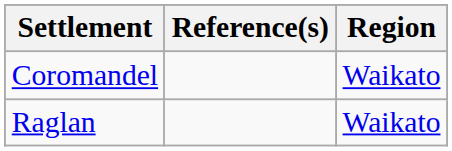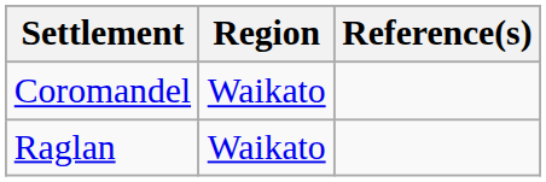columns swapped: Region <-> Reference(s)
